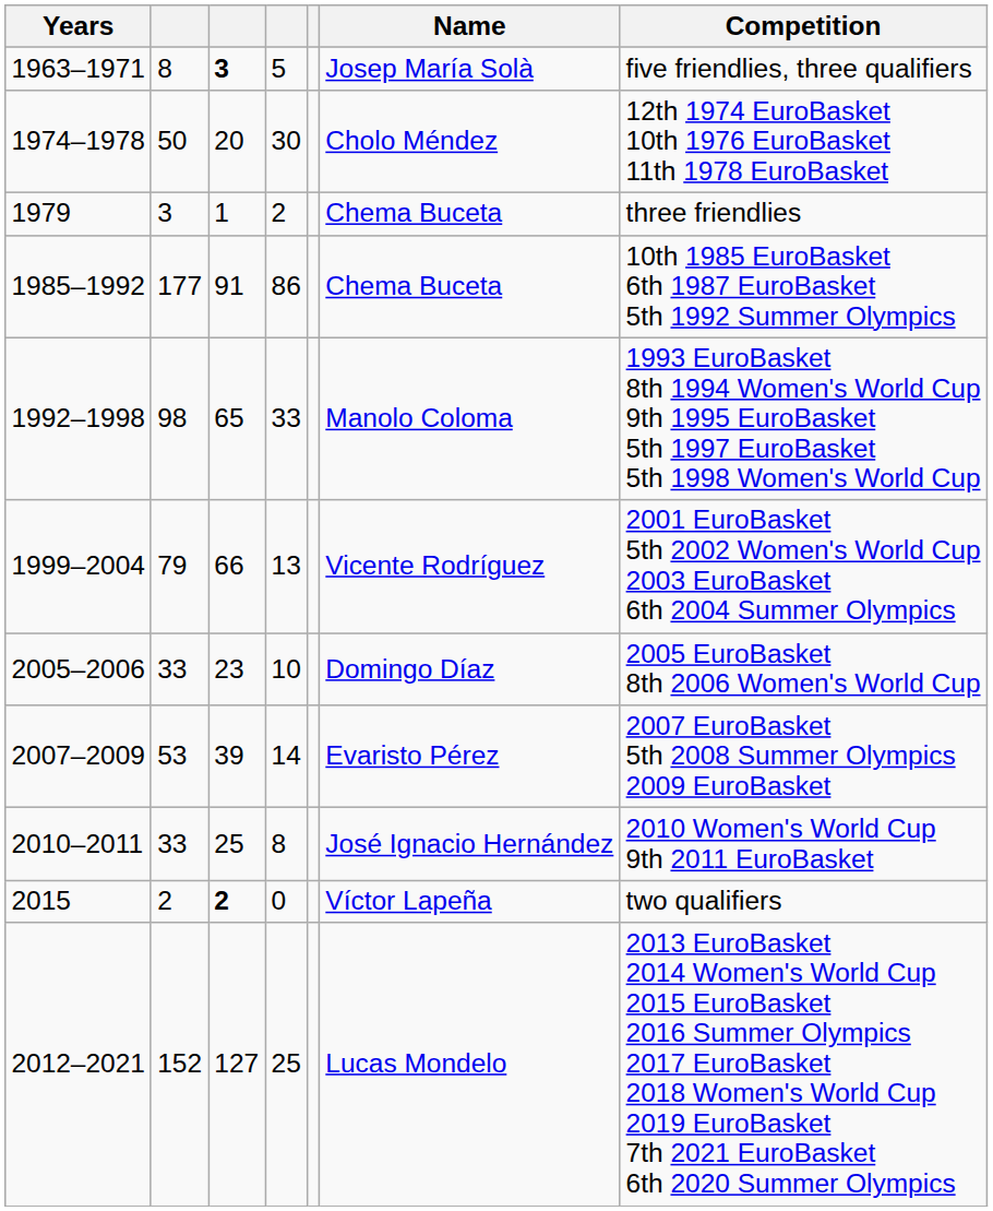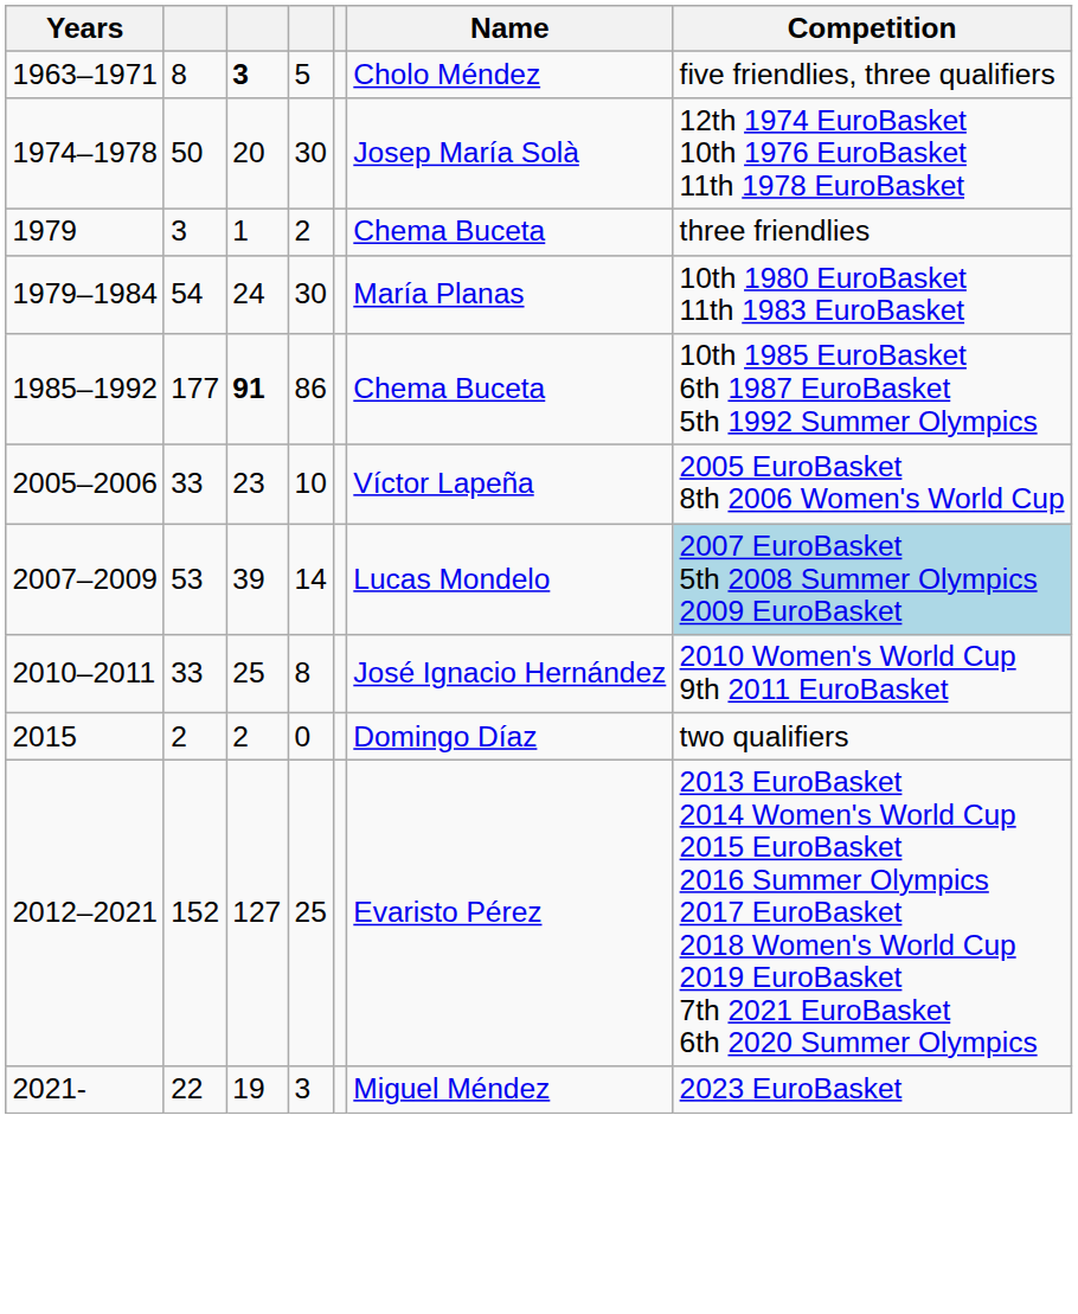1963–1971 | Name: Josep María Solà -> Cholo Méndez
1974–1978 | Name: Cholo Méndez -> Josep María Solà
+ row: 1979–1984 | 54 | 24 | 30 | María Planas | 10th 1980 EuroBasket 11th 1983 EuroBasket
1985–1992 | column 3: normal -> bold
- row: 1992–1998 | 98 | 65 | 33 | Manolo Coloma | 1993 EuroBasket 8th 1994 Women's World Cup 9th 1995 EuroBasket 5th 1997 EuroBasket 5th 1998 Women's World Cup
- row: 1999–2004 | 79 | 66 | 13 | Vicente Rodríguez | 2001 EuroBasket 5th 2002 Women's World Cup 2003 EuroBasket 6th 2004 Summer Olympics
2005–2006 | Name: Domingo Díaz -> Víctor Lapeña
2007–2009 | Name: Evaristo Pérez -> Lucas Mondelo
2007–2009 | Competition: no background -> lightblue background
2015 | column 3: bold -> normal
2015 | Name: Víctor Lapeña -> Domingo Díaz
2012–2021 | Name: Lucas Mondelo -> Evaristo Pérez
+ row: 2021- | 22 | 19 | 3 | Miguel Méndez | 2023 EuroBasket
